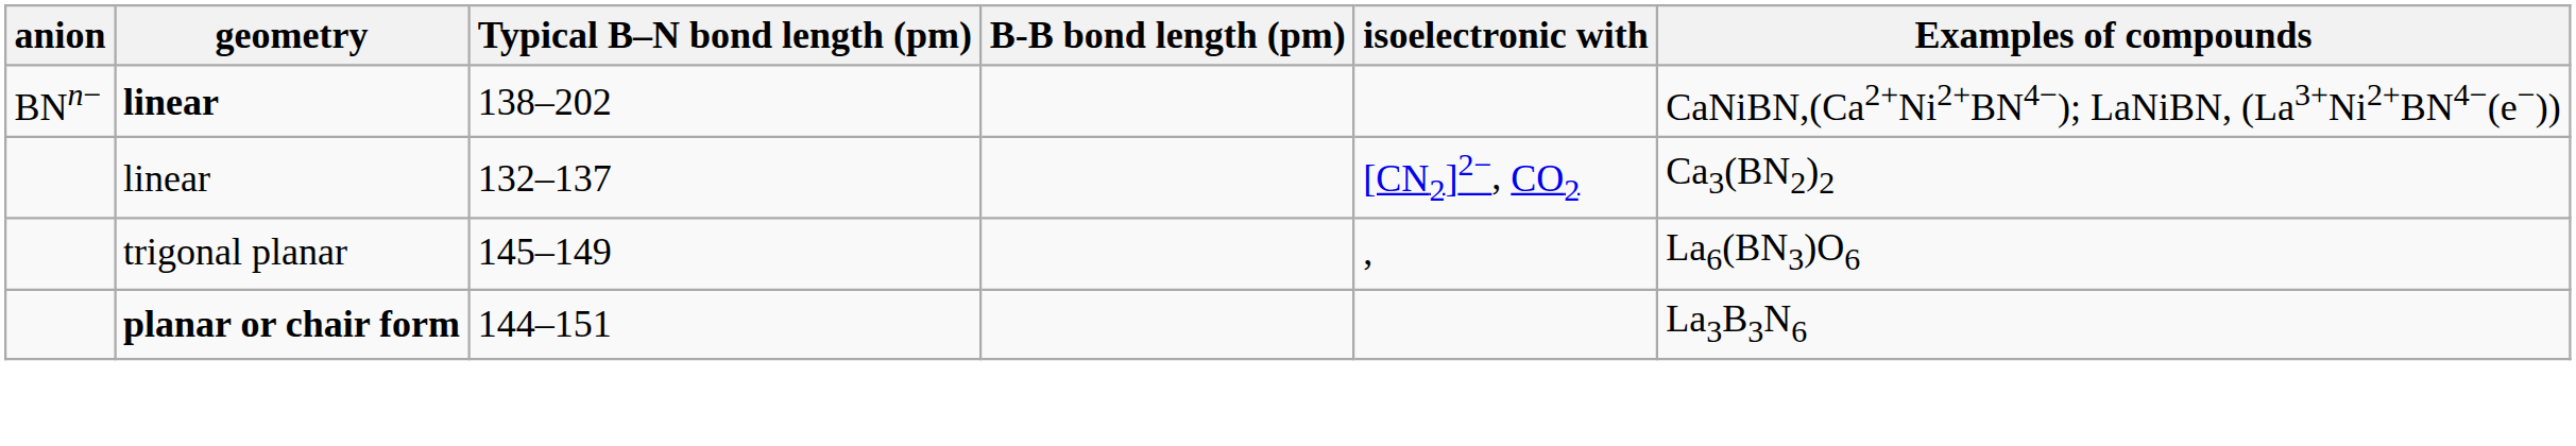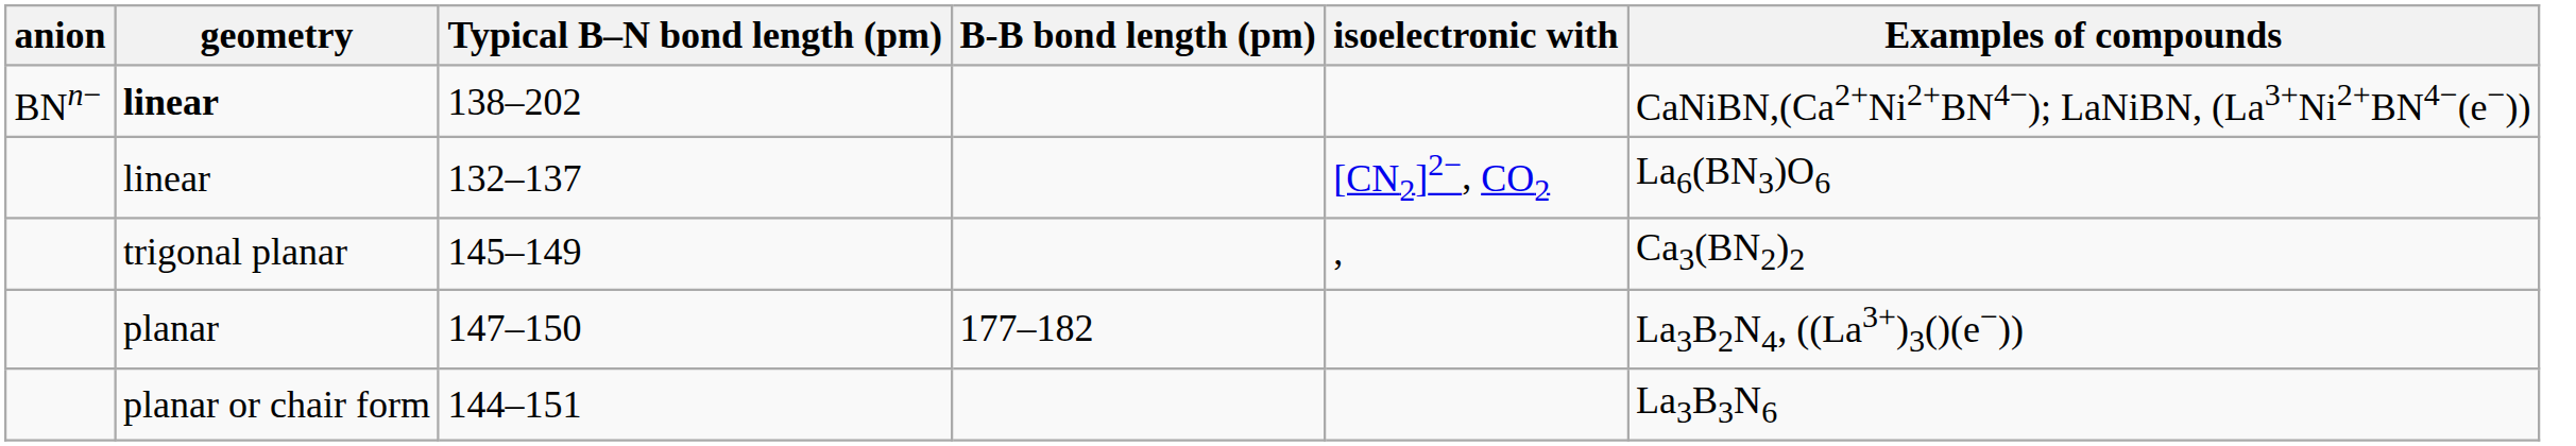132–137 | Examples of compounds: Ca3(BN2)2 -> La6(BN3)O6
145–149 | Examples of compounds: La6(BN3)O6 -> Ca3(BN2)2
+ row: planar | 147–150 | 177–182 | La3B2N4, ((La3+)3()(e−))
144–151 | geometry: bold -> normal
